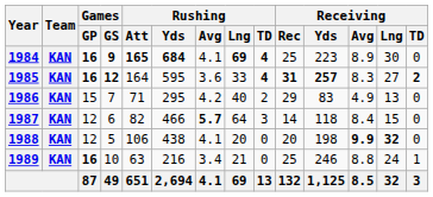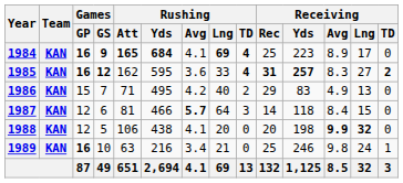1984 | Receiving / Lng: 30 -> 17
1985 | Rushing / Att: 164 -> 162
1986 | Rushing / Yds: 295 -> 495
1987 | Rushing / Att: 82 -> 81
1989 | Receiving / Avg: 8.8 -> 9.8
